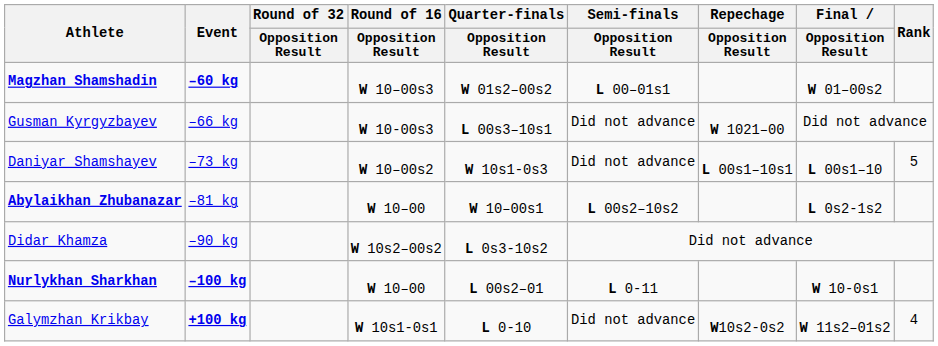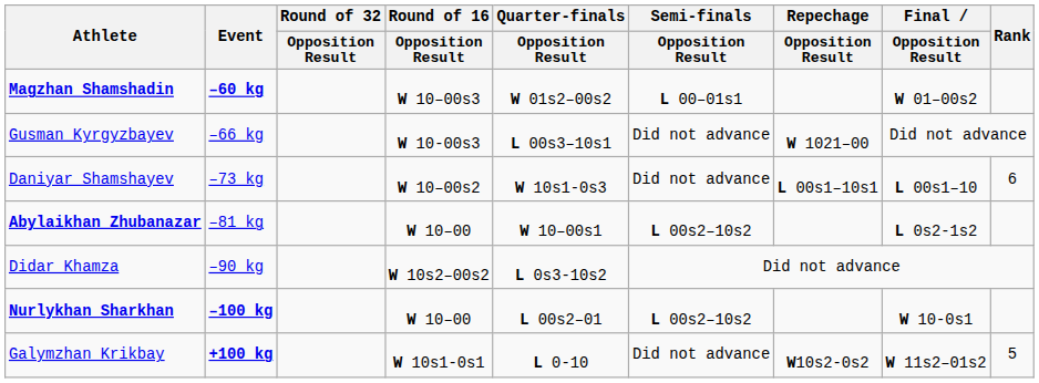Daniyar Shamshayev | Rank: 5 -> 6
Nurlykhan Sharkhan | Semi-finals / Opposition Result: L 0-11 -> L 00s2–10s2
Galymzhan Krikbay | Rank: 4 -> 5
